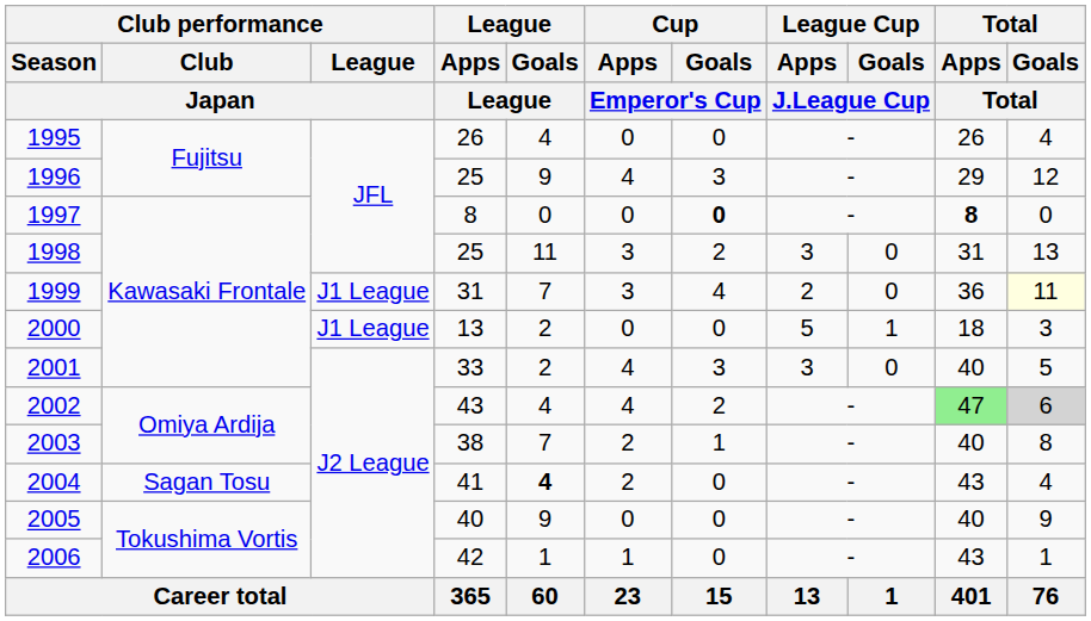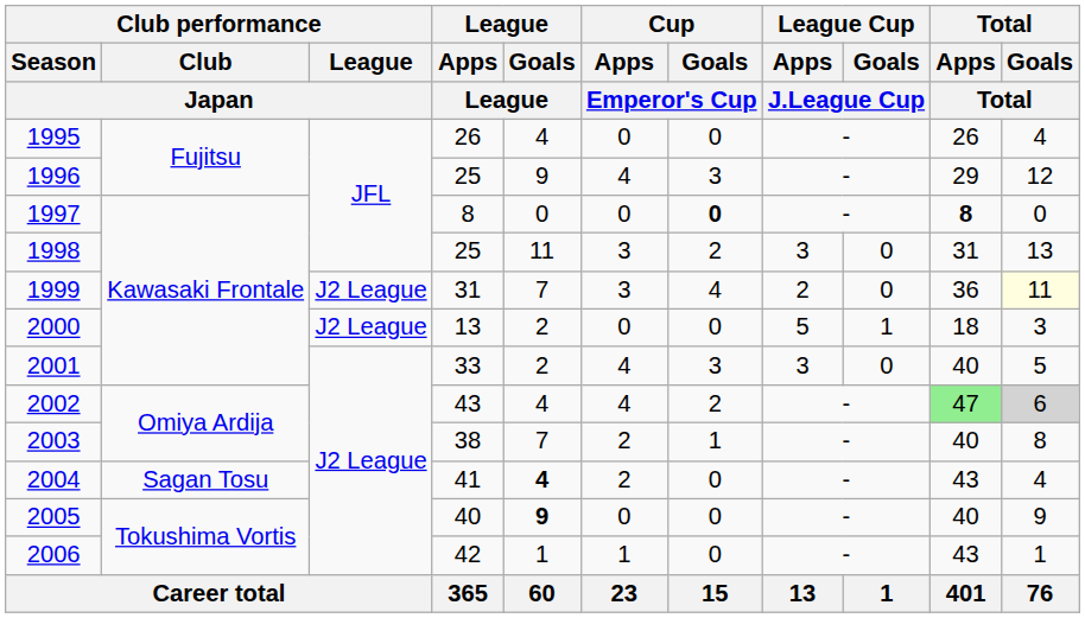1999 | Club performance / League / Japan: J1 League -> J2 League
2000 | Club performance / League / Japan: J1 League -> J2 League
2005 | League / Goals / League: normal -> bold
